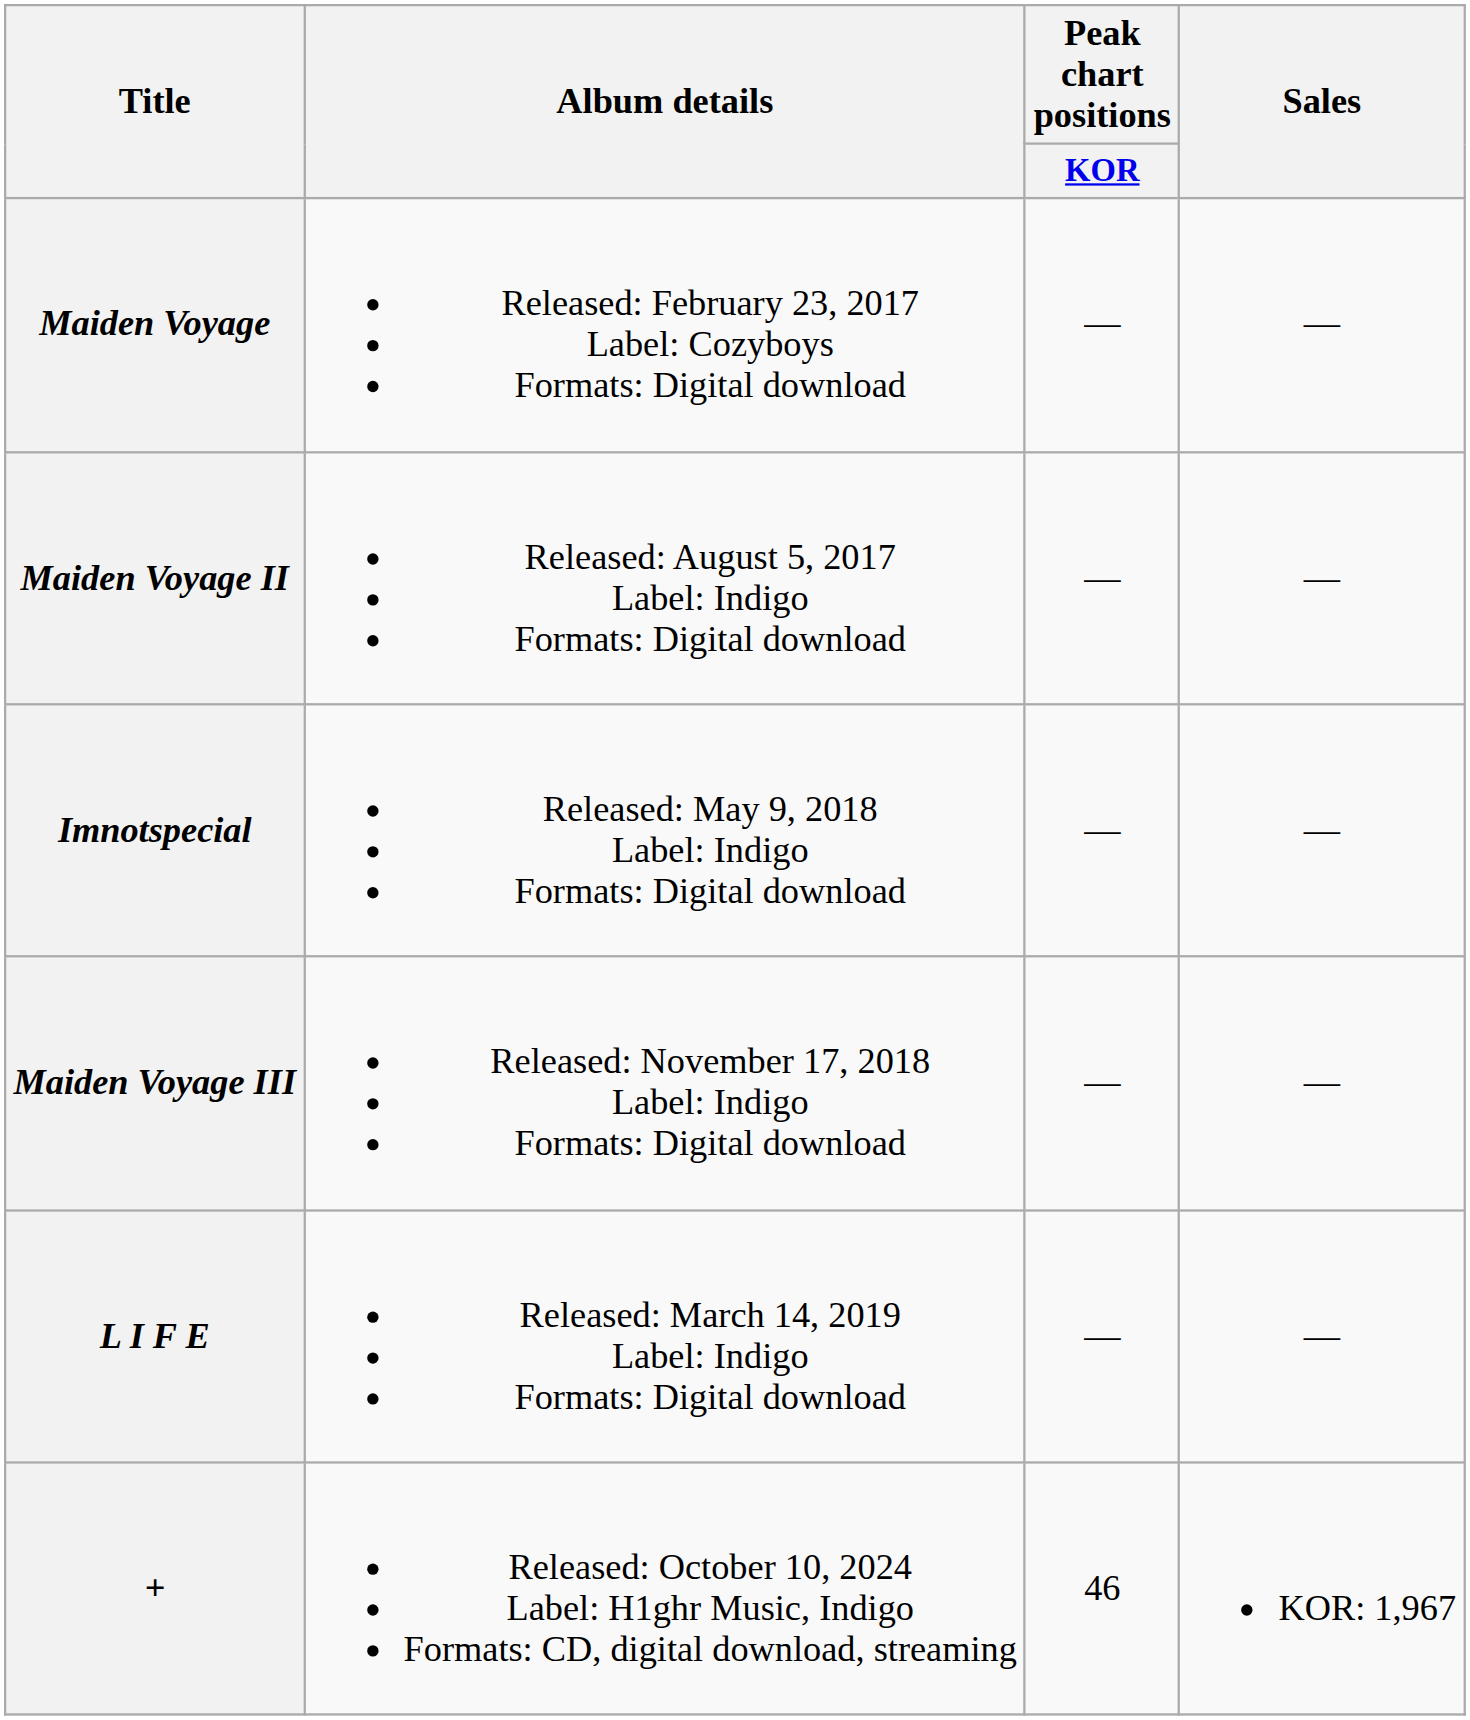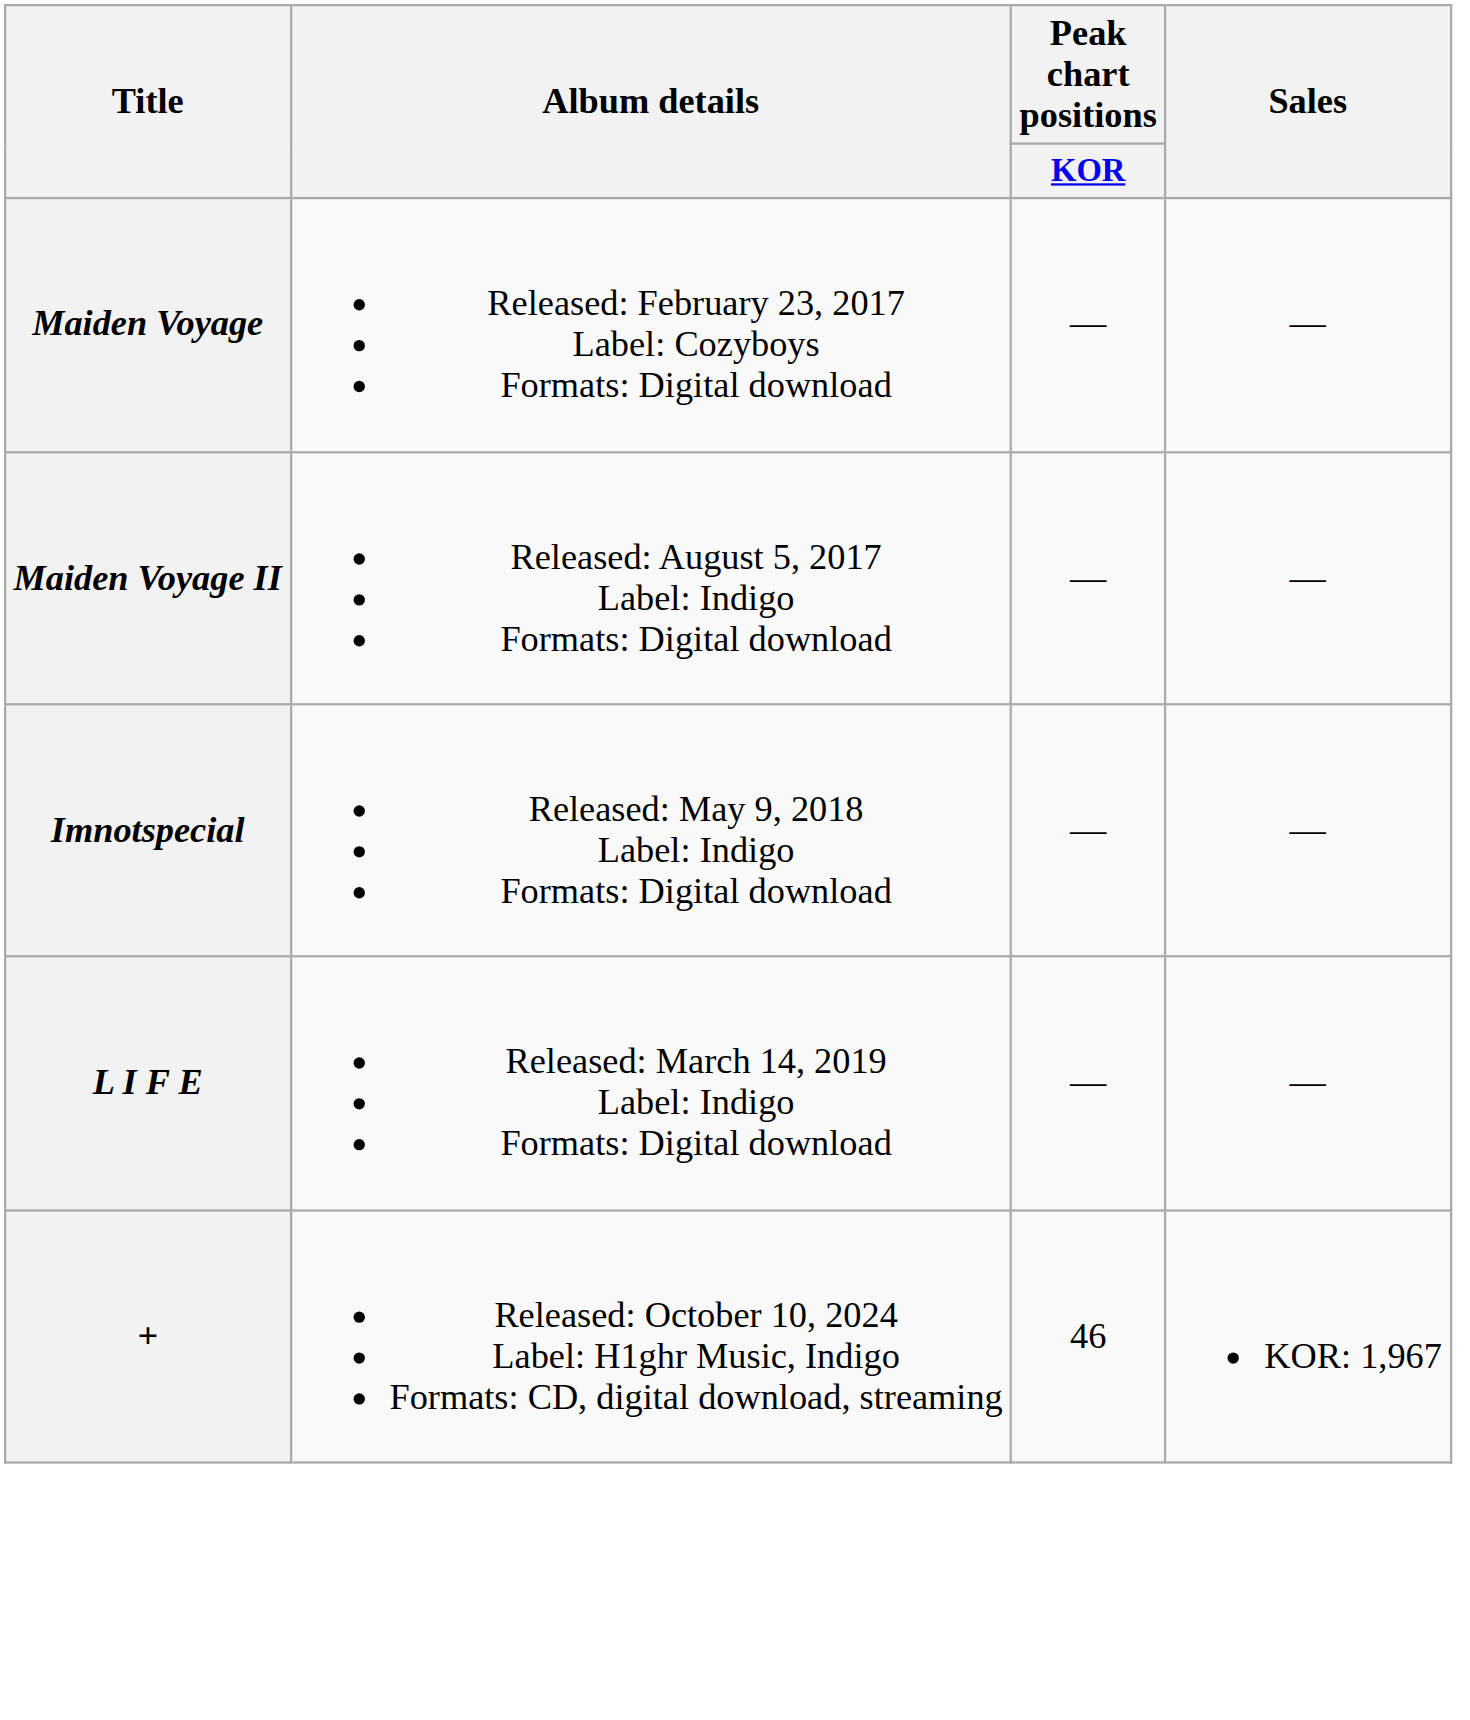- row: Maiden Voyage III | Released: November 17, 2018 Label: Indigo Formats: Digital download | — | —
